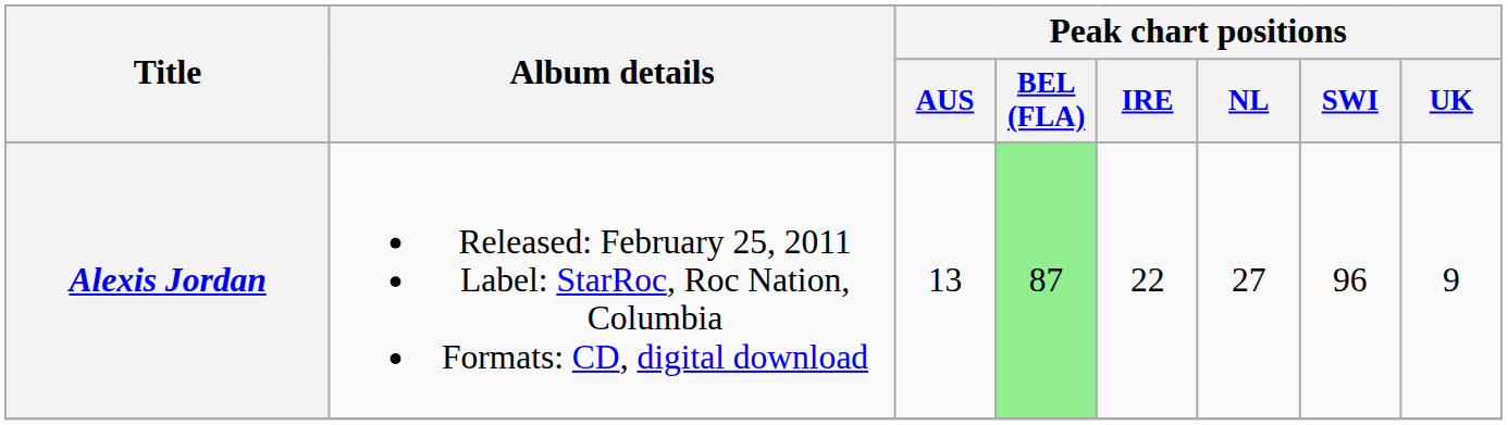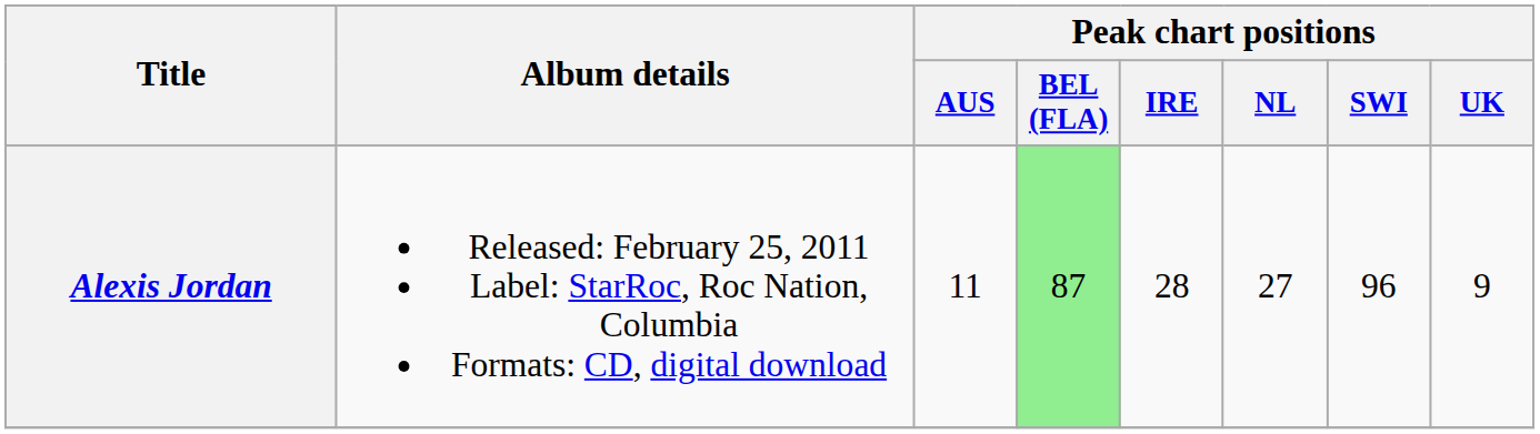Alexis Jordan | Peak chart positions / AUS: 13 -> 11
Alexis Jordan | Peak chart positions / IRE: 22 -> 28
